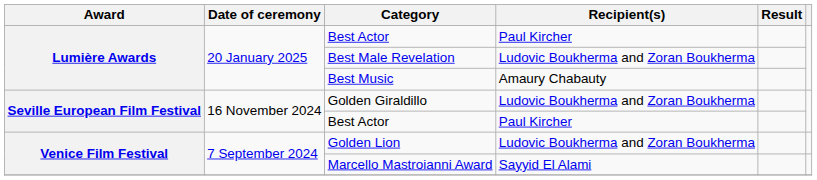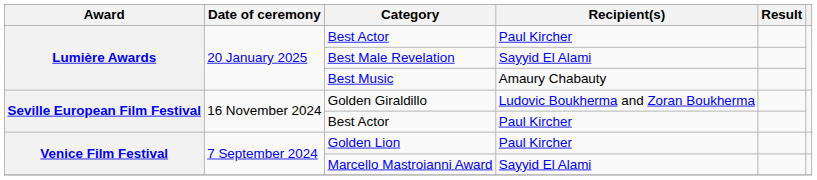Best Male Revelation | Recipient(s): Ludovic Boukherma and Zoran Boukherma -> Sayyid El Alami
Golden Lion | Recipient(s): Ludovic Boukherma and Zoran Boukherma -> Paul Kircher
